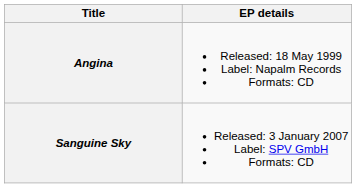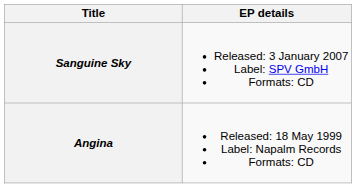rows swapped: Angina <-> Sanguine Sky
